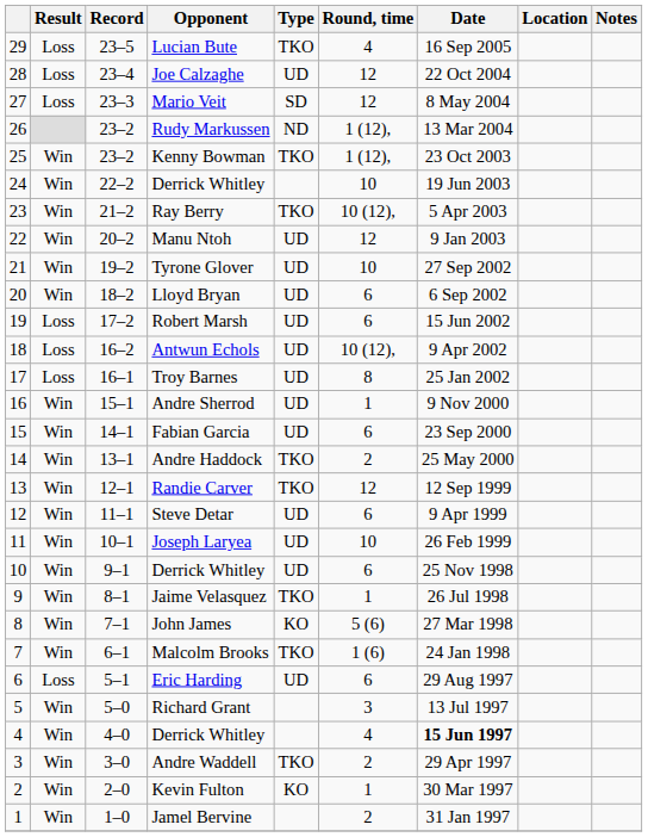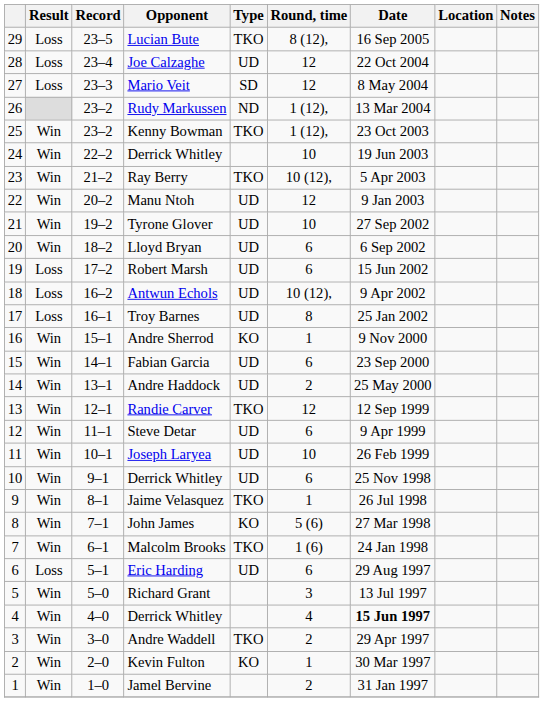Lucian Bute | Round, time: 4 -> 8 (12),
Andre Sherrod | Type: UD -> KO
Andre Haddock | Type: TKO -> UD
